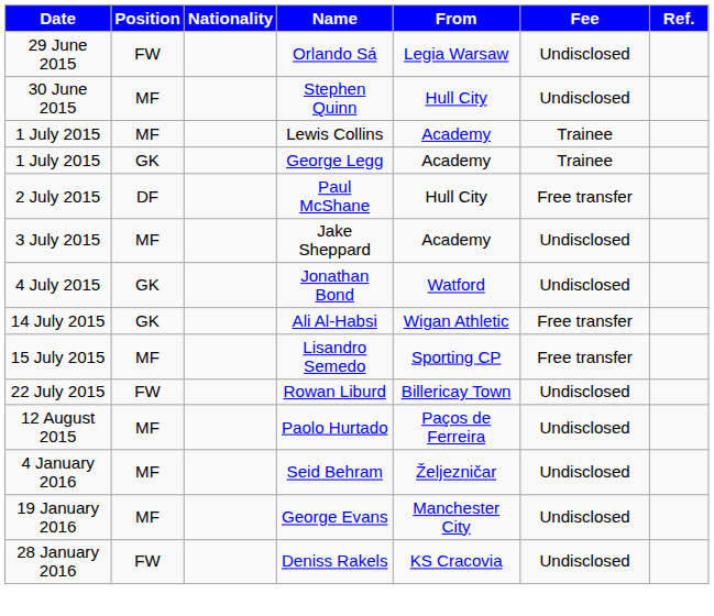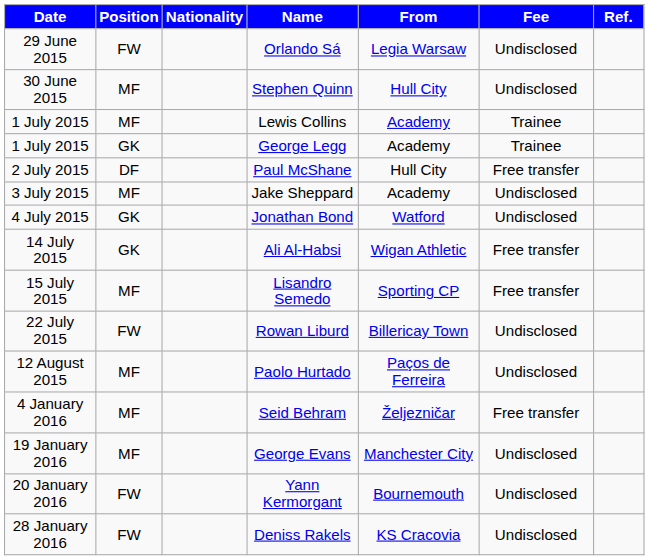Seid Behram | Fee: Undisclosed -> Free transfer
+ row: 20 January 2016 | FW | Yann Kermorgant | Bournemouth | Undisclosed
